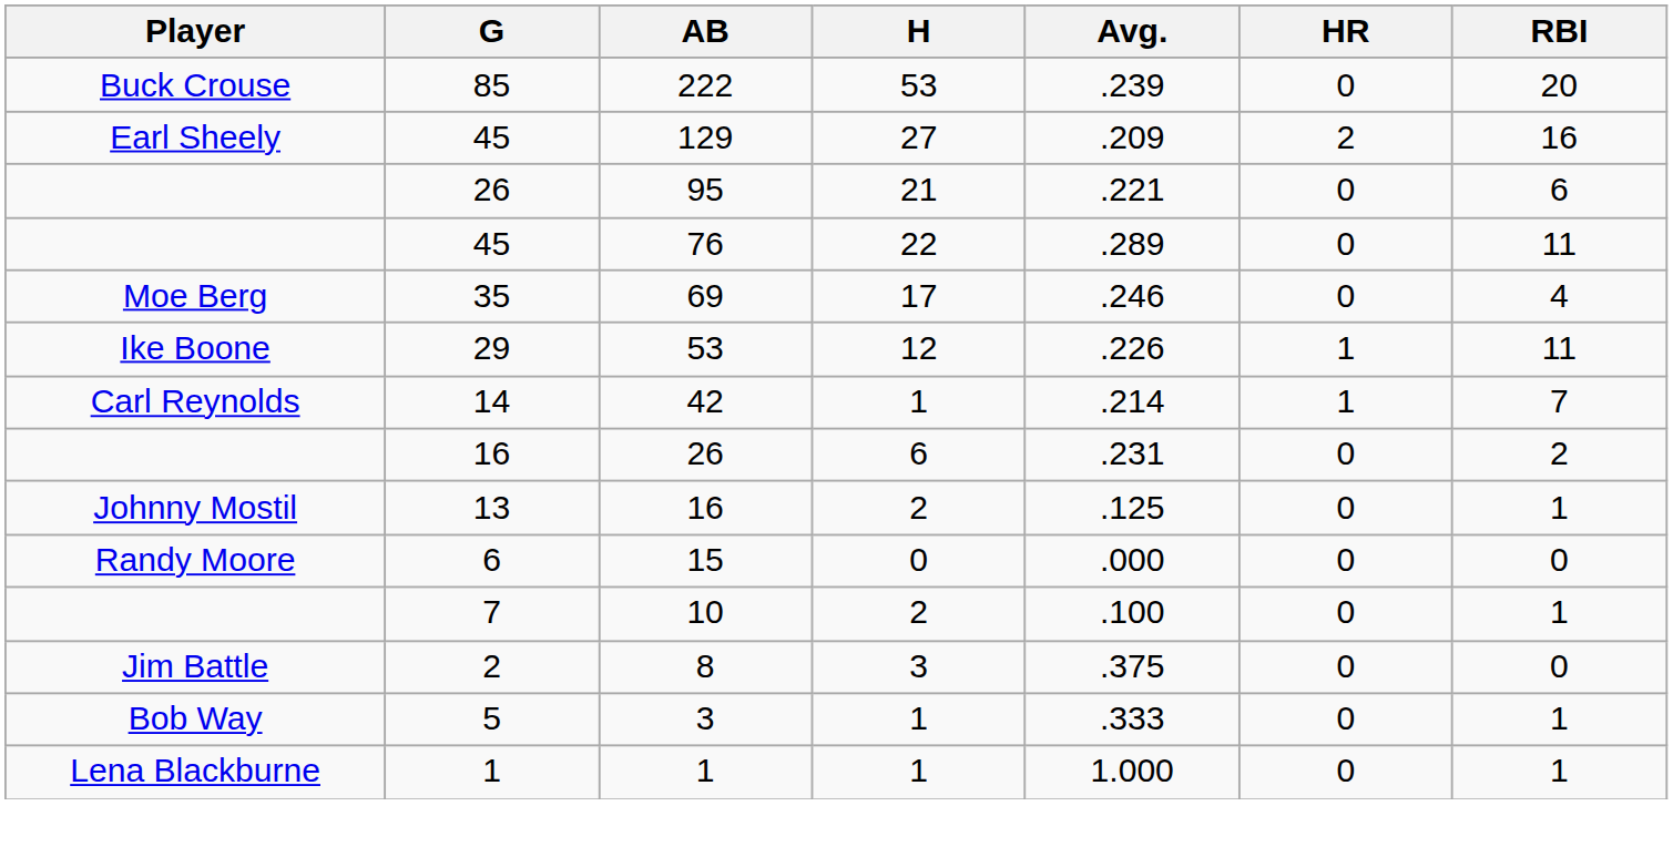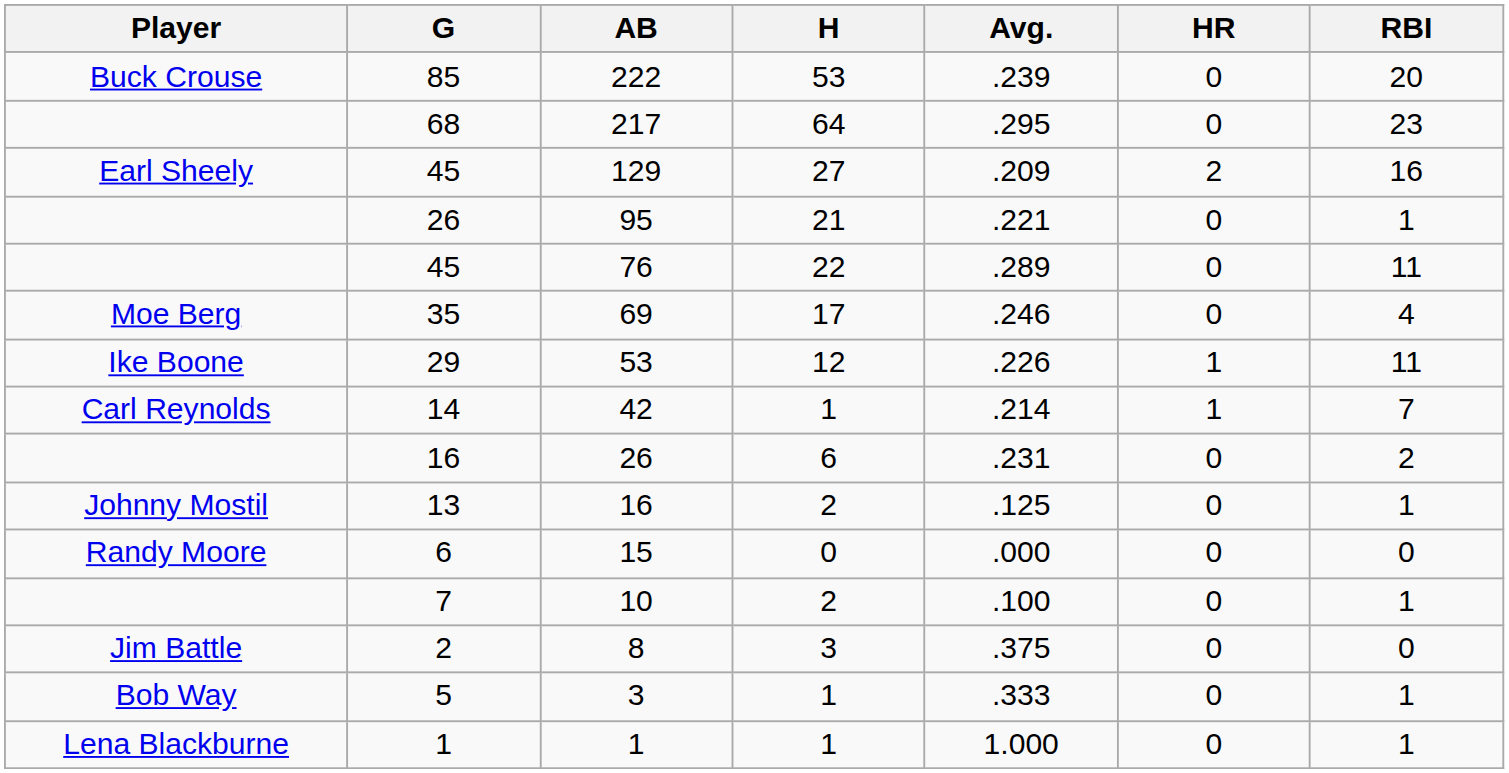+ row: 68 | 217 | 64 | .295 | 0 | 23
95 | RBI: 6 -> 1
